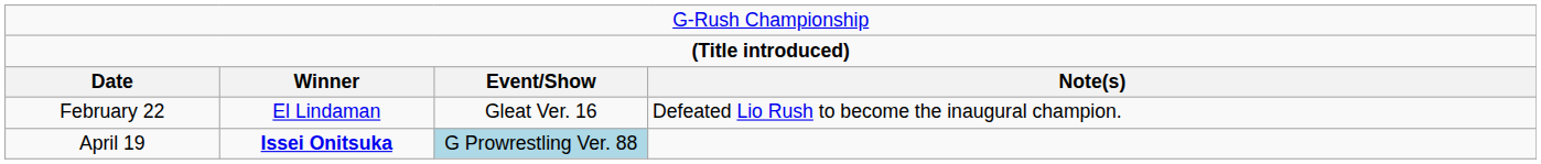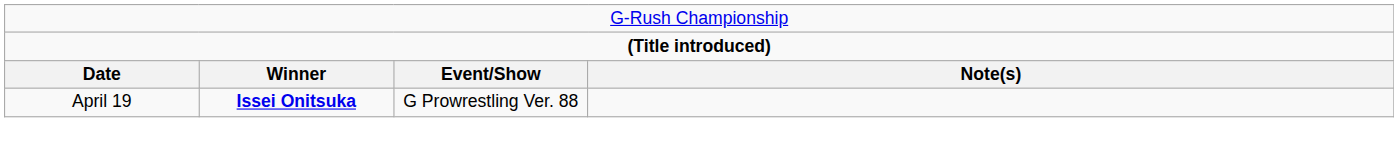- row: February 22 | El Lindaman | Gleat Ver. 16 | Defeated Lio Rush to become the inaugural champion.
April 19 | column 3: lightblue background -> no background
